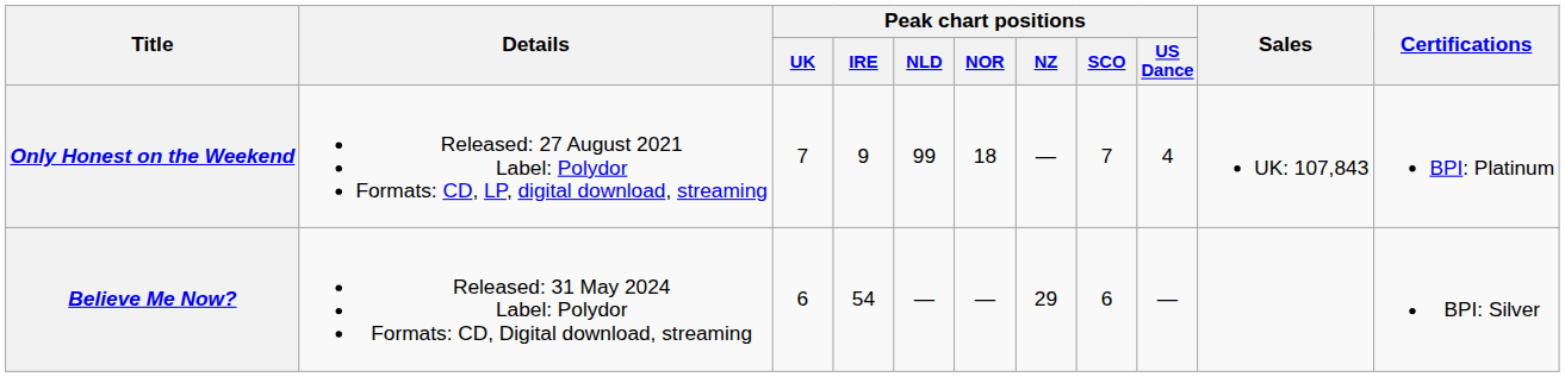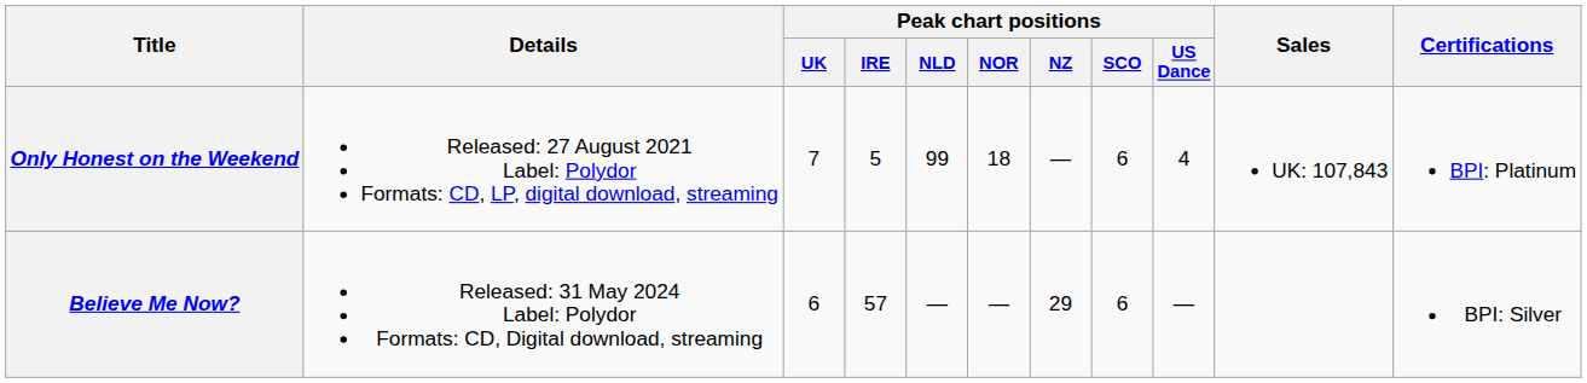Only Honest on the Weekend | Peak chart positions / IRE: 9 -> 5
Only Honest on the Weekend | Peak chart positions / SCO: 7 -> 6
Believe Me Now? | Peak chart positions / IRE: 54 -> 57
